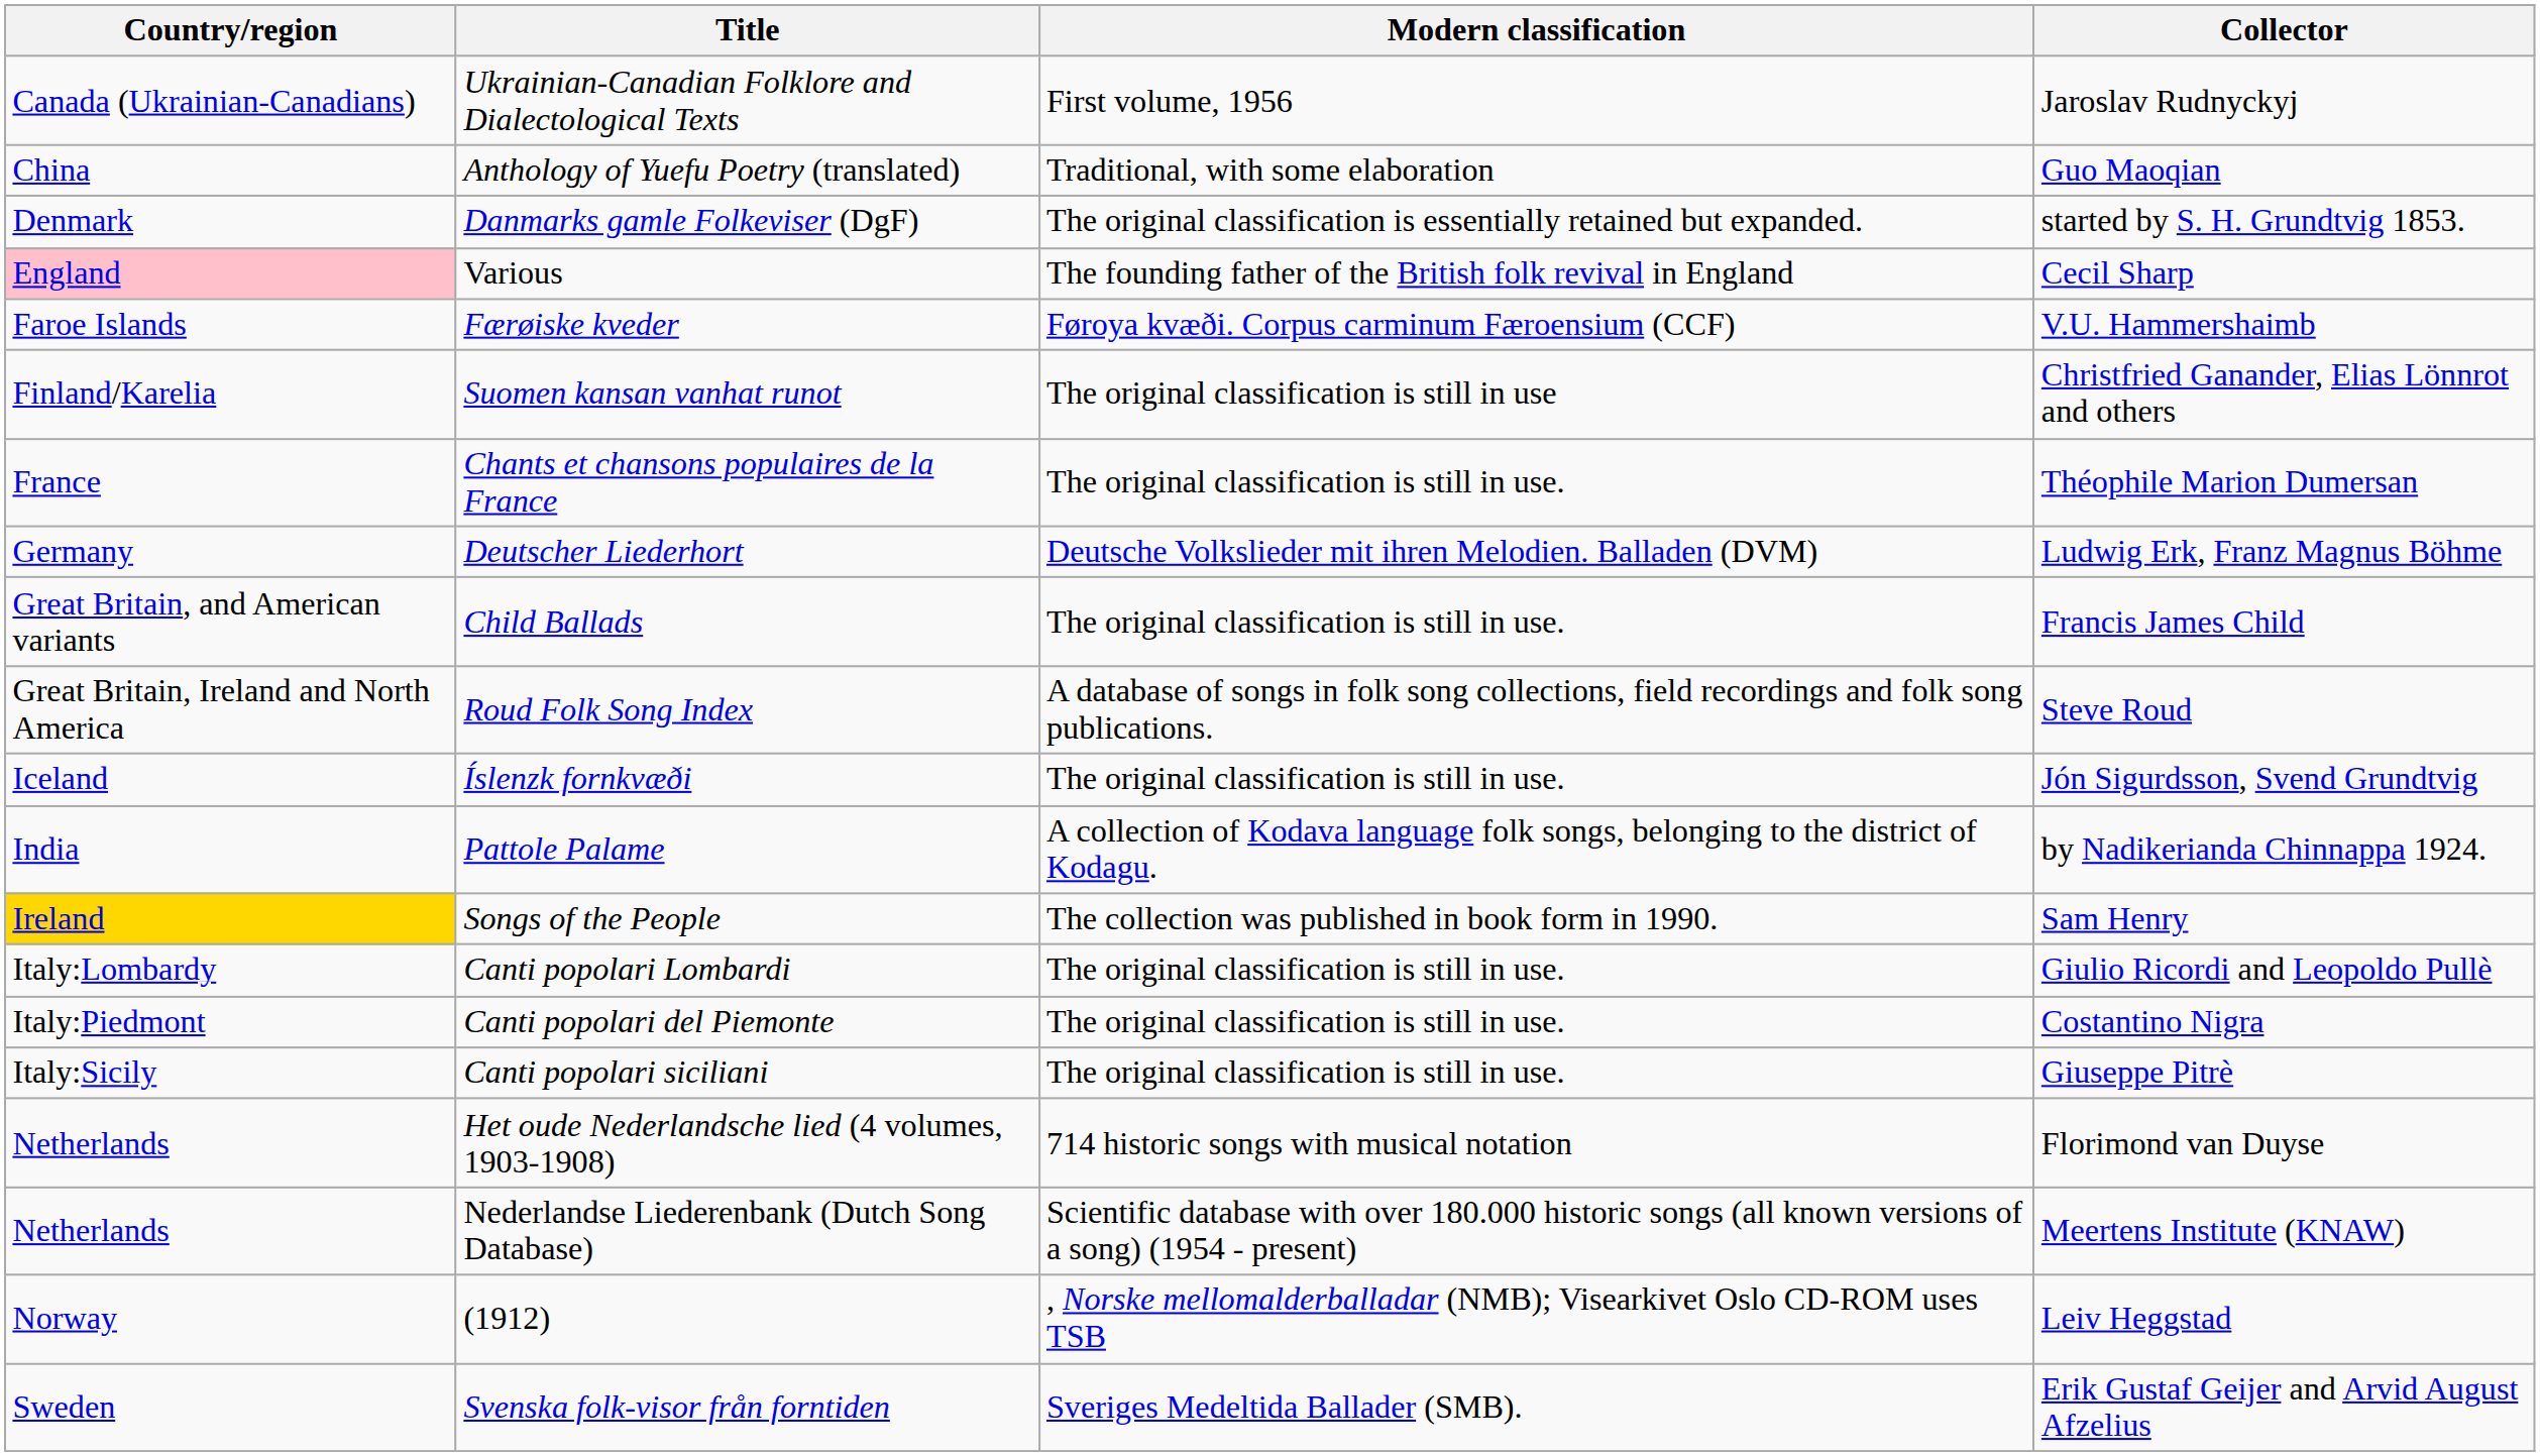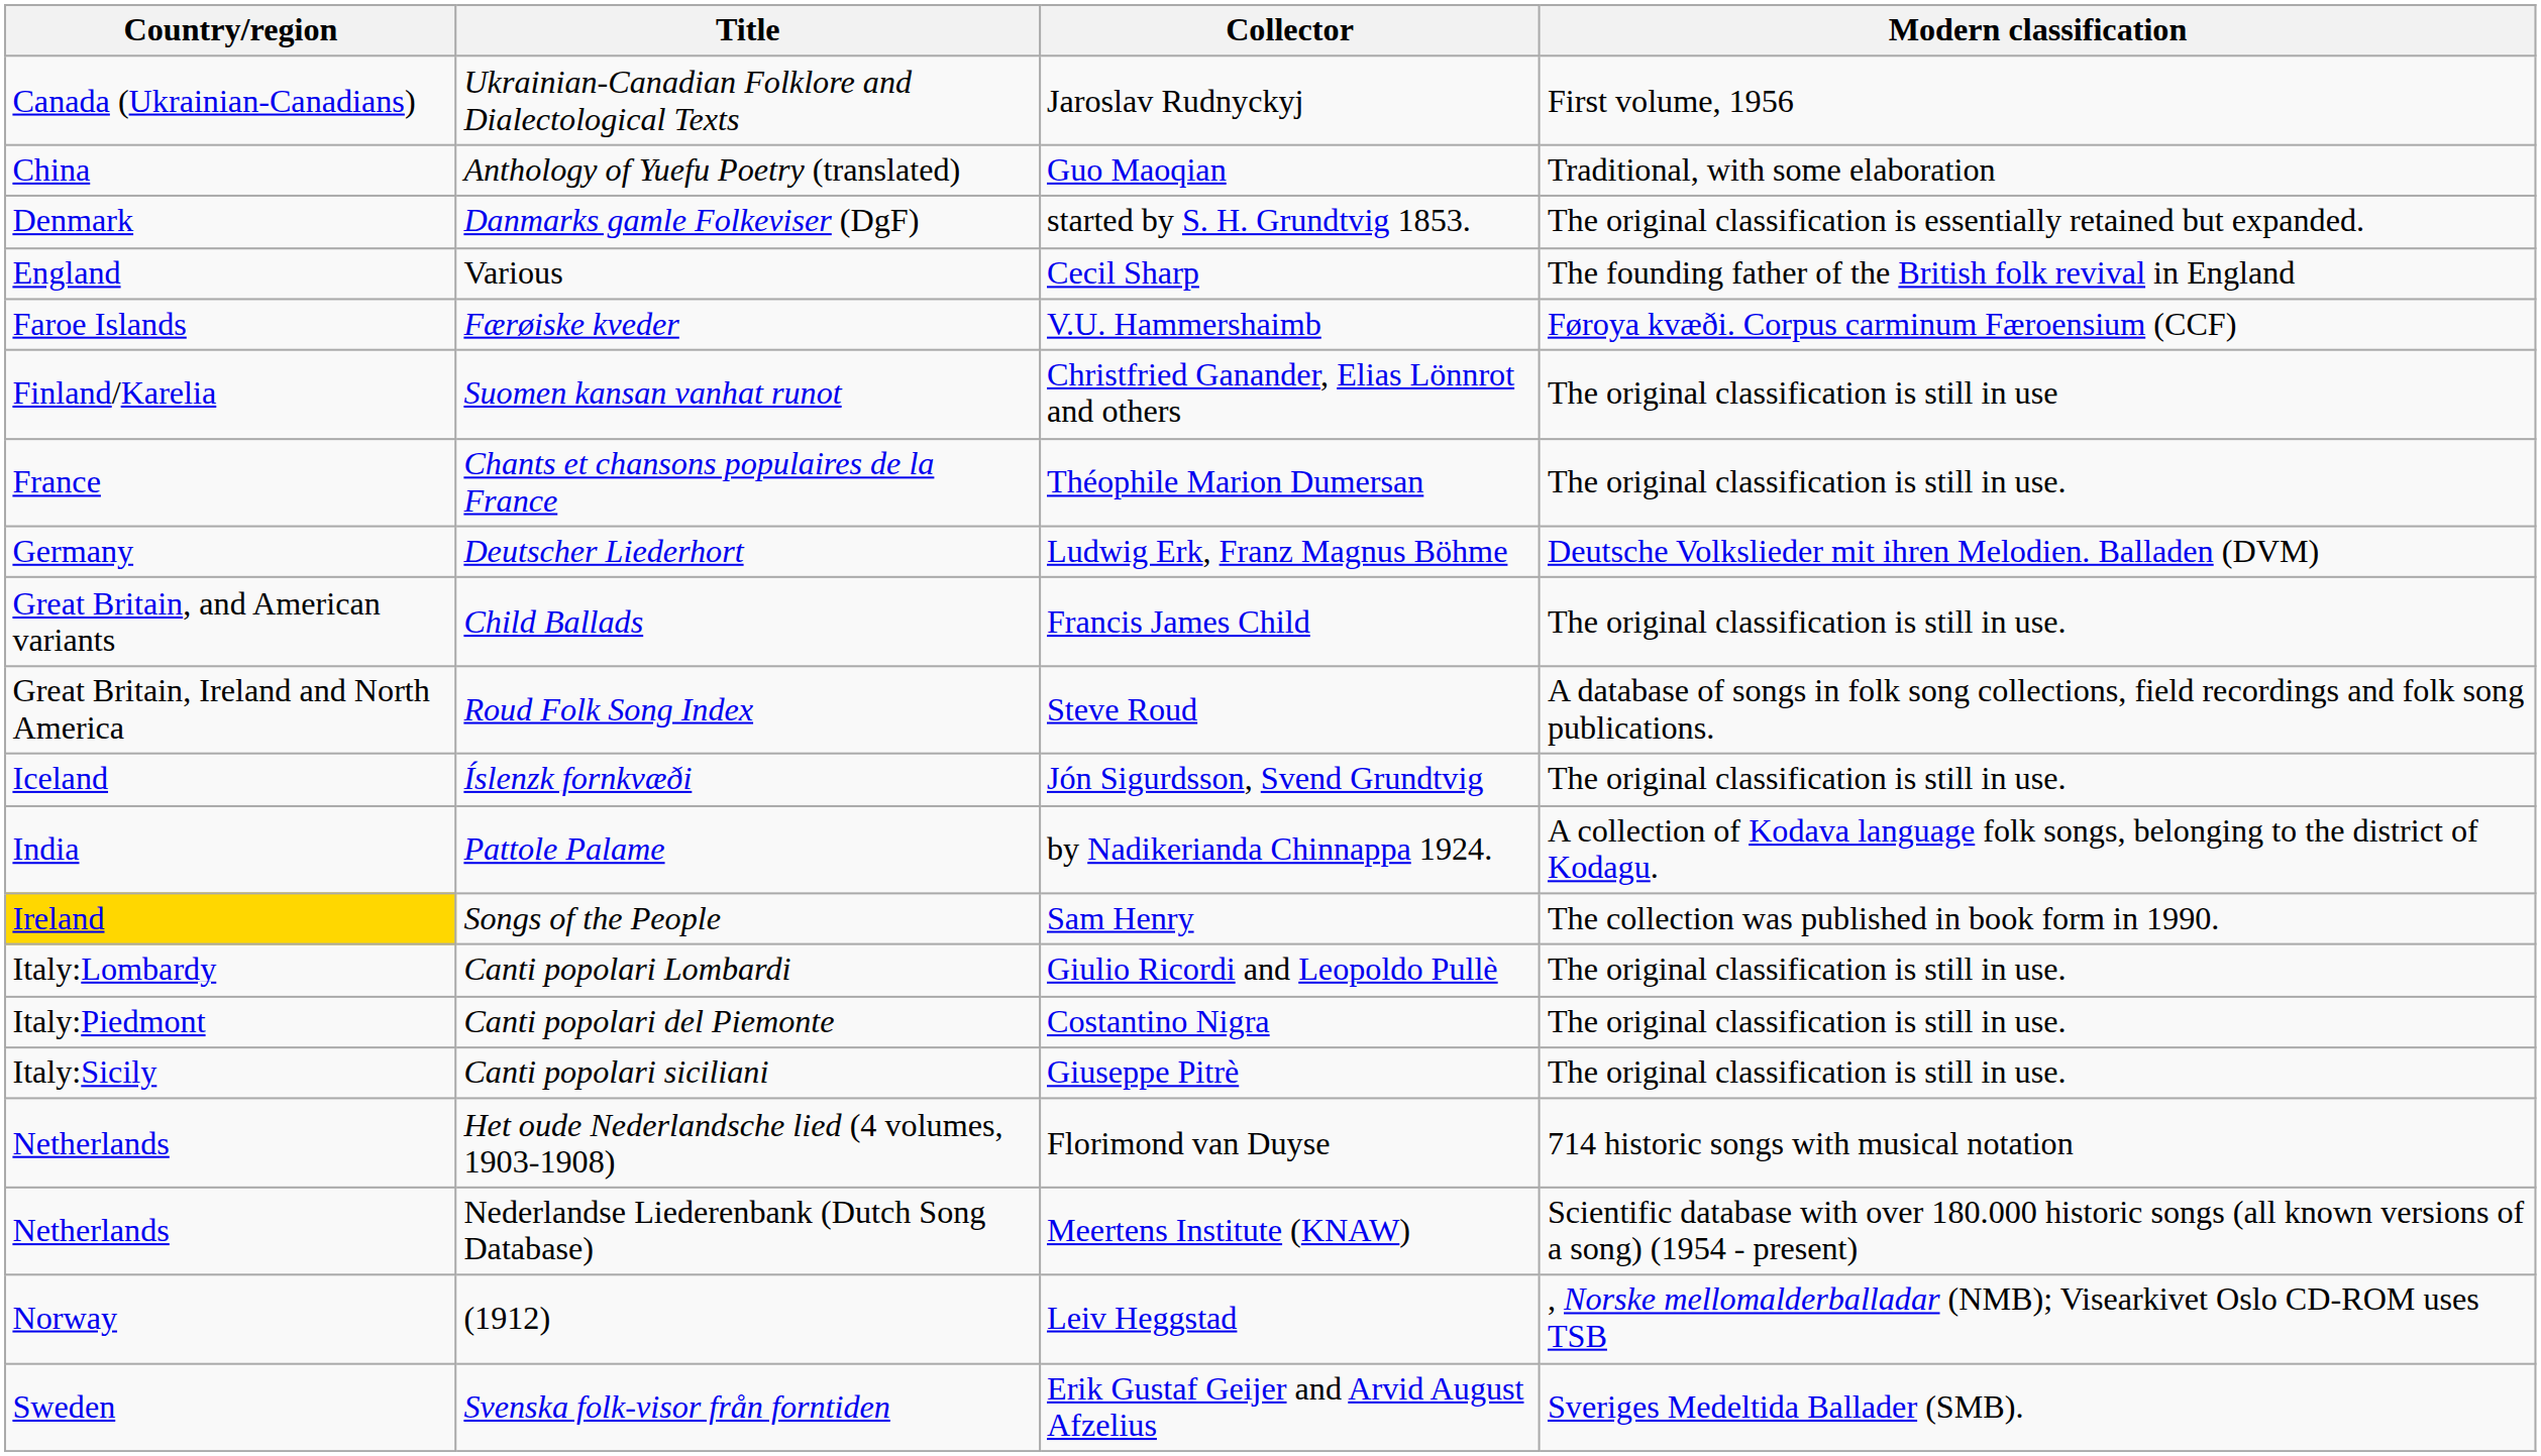columns swapped: Collector <-> Modern classification
Various | Country/region: pink background -> no background
